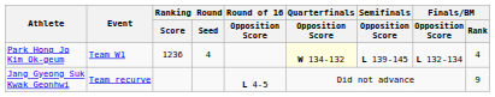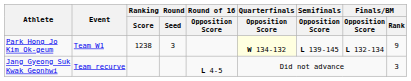Park Hong Jo Kim Ok-geum | Ranking Round / Score: 1236 -> 1238
Park Hong Jo Kim Ok-geum | Ranking Round / Seed: 4 -> 3
Park Hong Jo Kim Ok-geum | Finals/BM / Rank: 4 -> 9
Jang Gyeong Suk Kwak Geonhwi | Finals/BM / Rank: 9 -> 3
